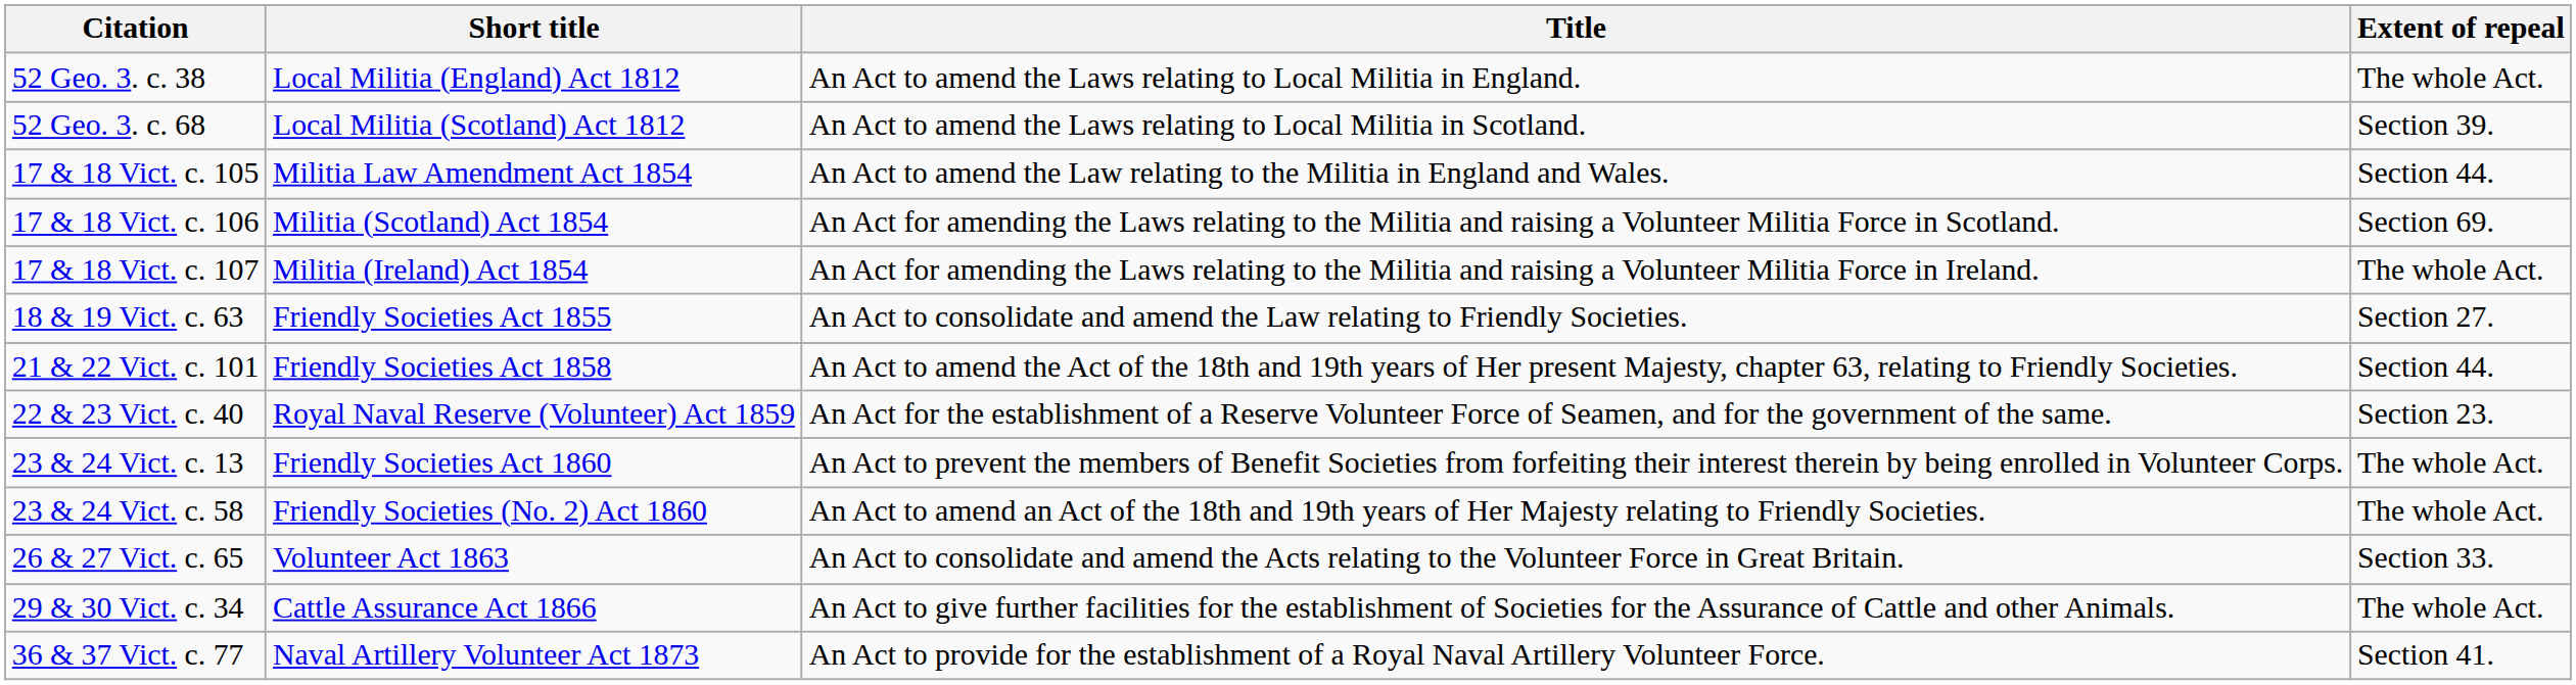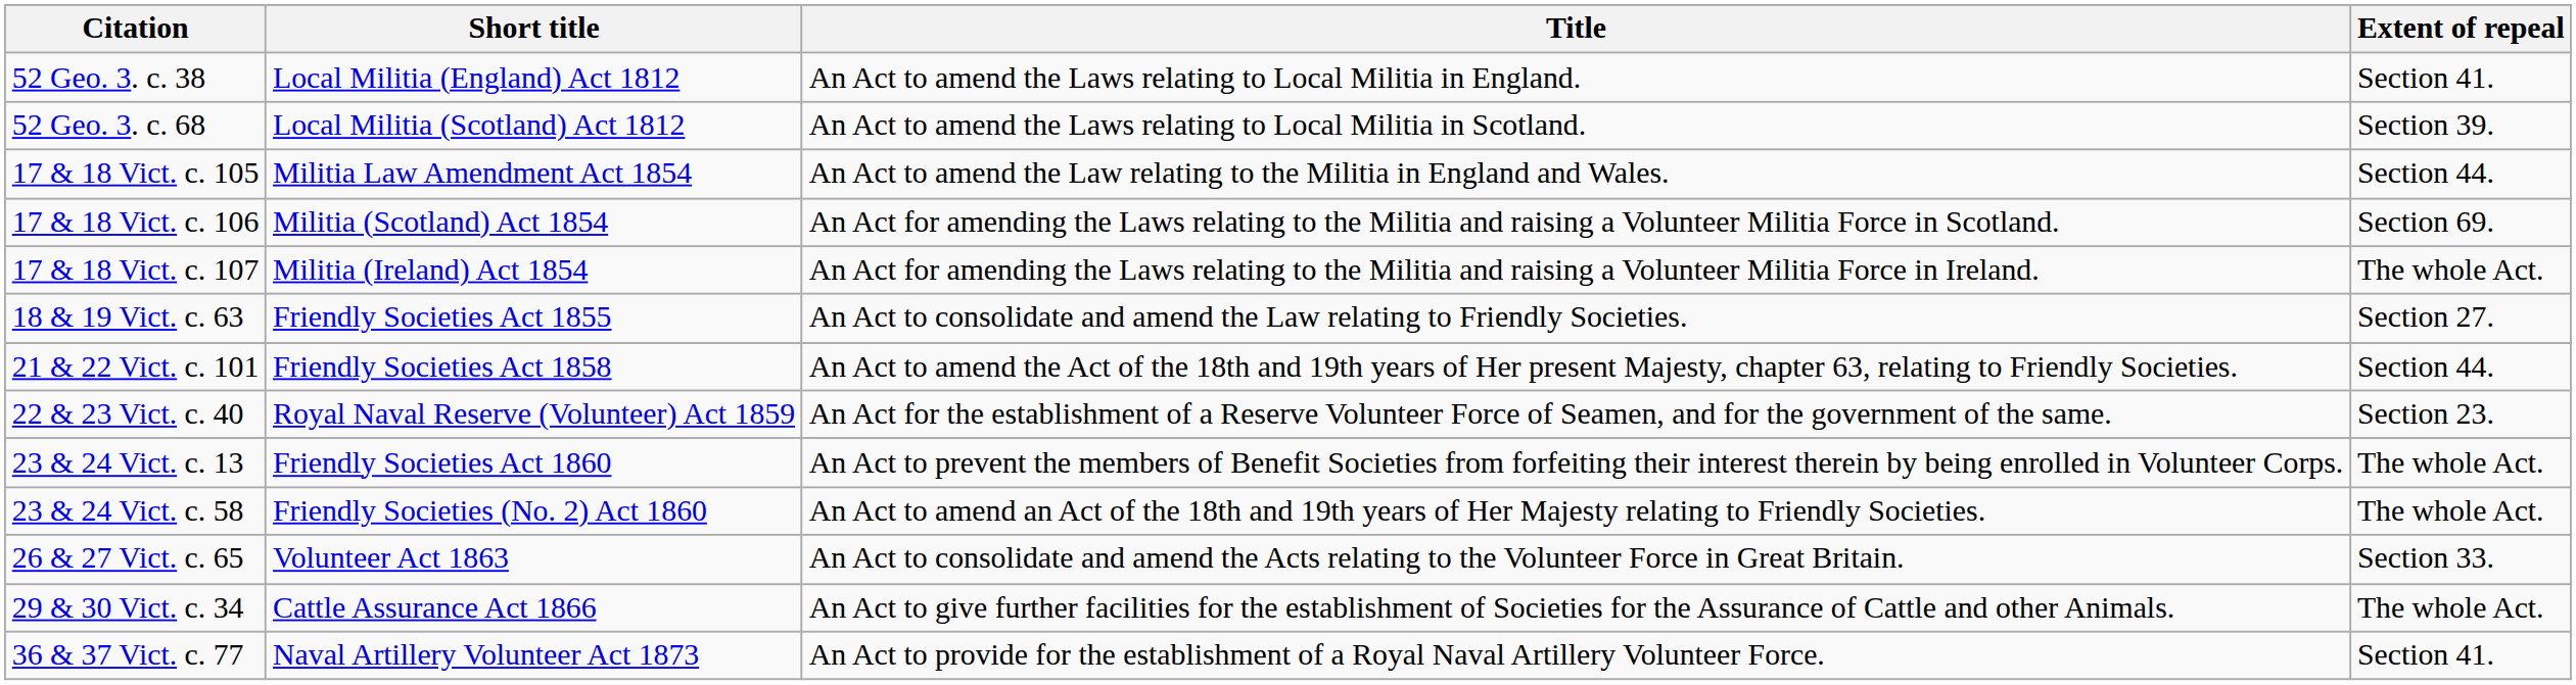52 Geo. 3. c. 38 | Extent of repeal: The whole Act. -> Section 41.
